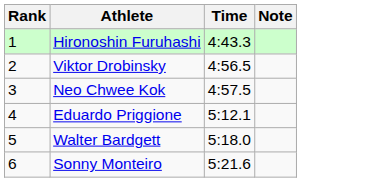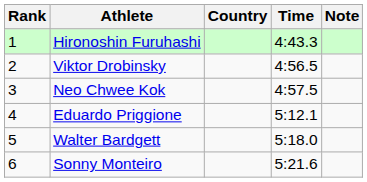+ column: Country
